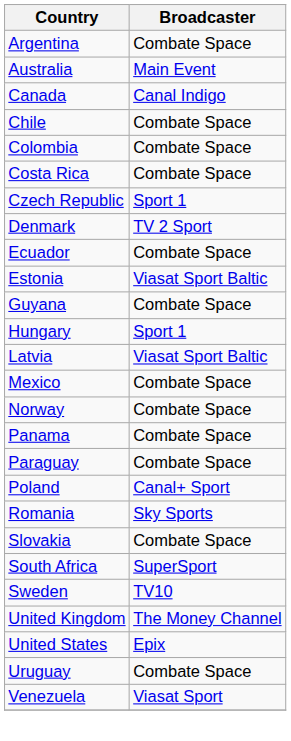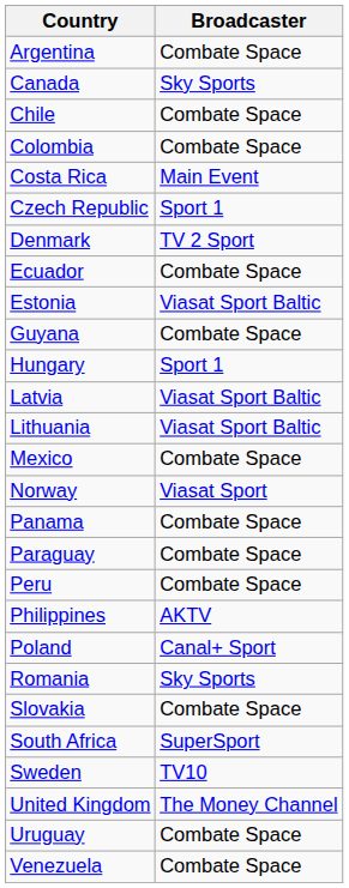- row: Australia | Main Event
Canada | Broadcaster: Canal Indigo -> Sky Sports
Costa Rica | Broadcaster: Combate Space -> Main Event
+ row: Lithuania | Viasat Sport Baltic
Norway | Broadcaster: Combate Space -> Viasat Sport
+ row: Peru | Combate Space
+ row: Philippines | AKTV
- row: United States | Epix
Venezuela | Broadcaster: Viasat Sport -> Combate Space
